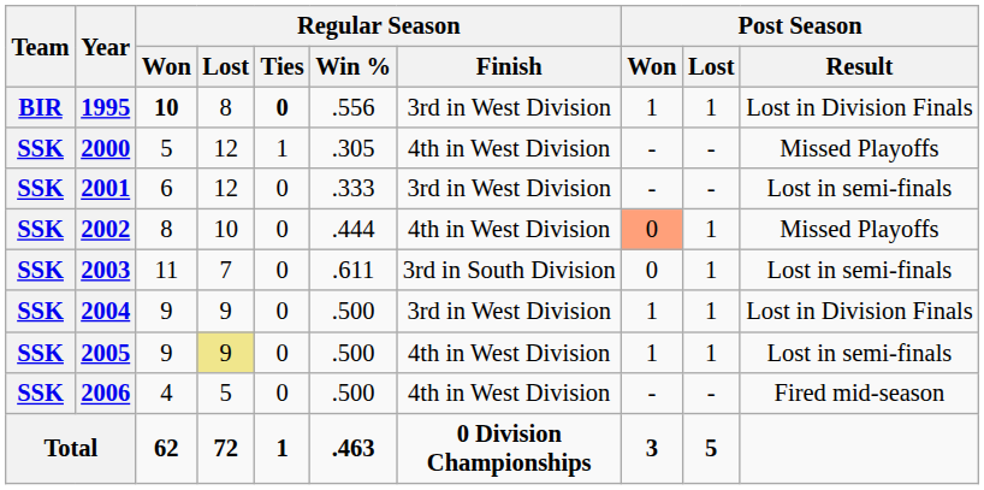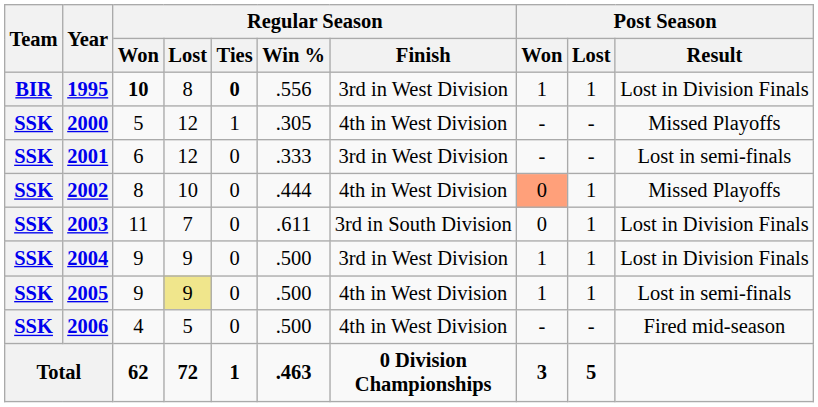2003 | Post Season / Result: Lost in semi-finals -> Lost in Division Finals
